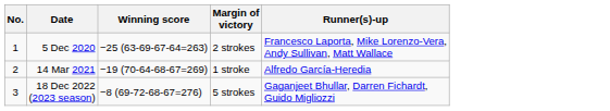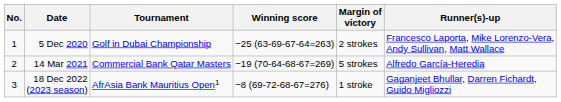+ column: Tournament | Golf in Dubai Championship | Commercial Bank Qatar Masters | AfrAsia Bank Mauritius Open1
14 Mar 2021 | Margin of victory: 1 stroke -> 5 strokes
18 Dec 2022 (2023 season) | Margin of victory: 5 strokes -> 1 stroke
